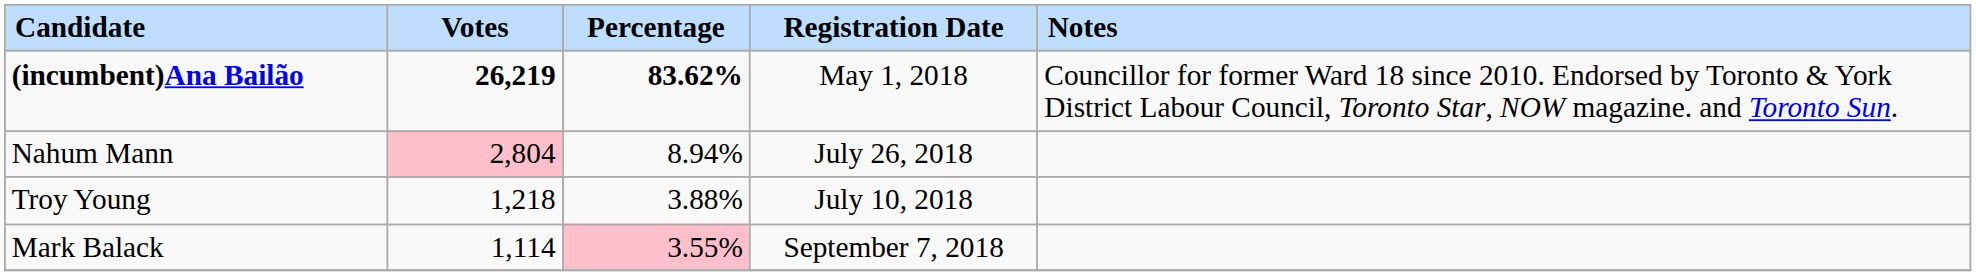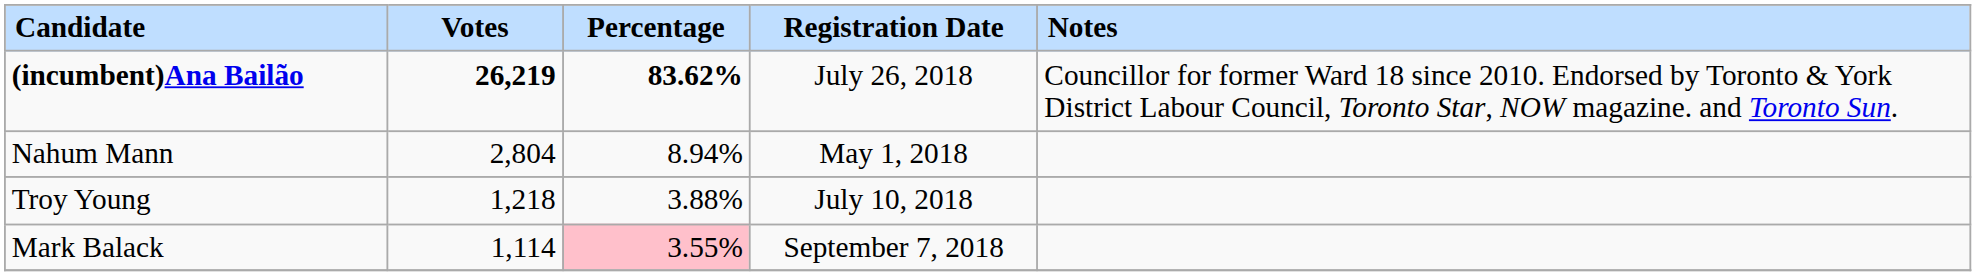(incumbent)Ana Bailão | Registration Date: May 1, 2018 -> July 26, 2018
Nahum Mann | Votes: pink background -> no background
Nahum Mann | Registration Date: July 26, 2018 -> May 1, 2018
